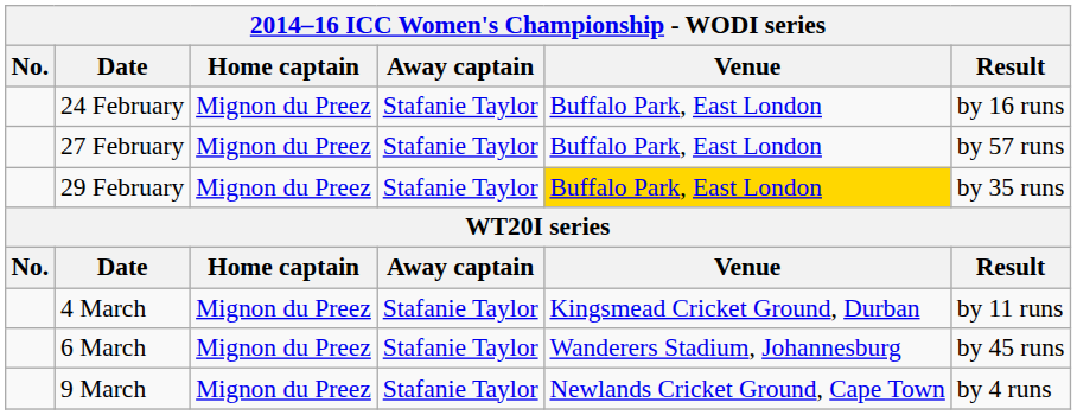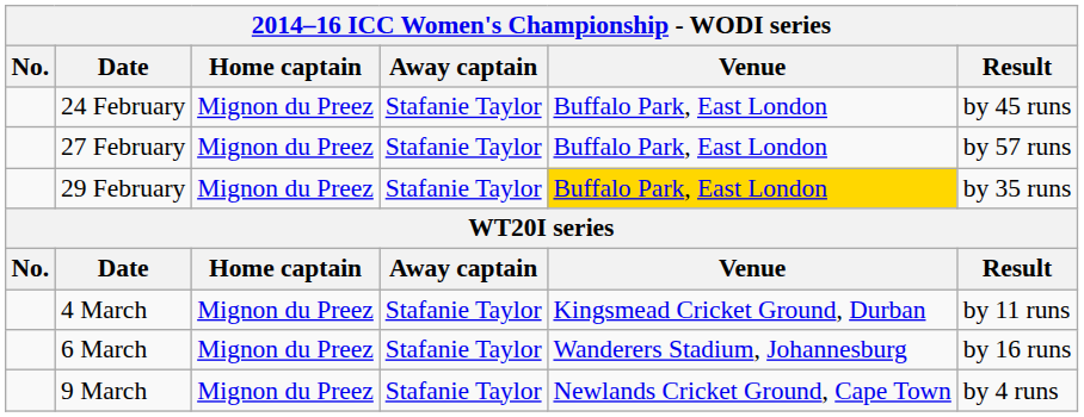24 February | Result: by 16 runs -> by 45 runs
6 March | Result: by 45 runs -> by 16 runs
